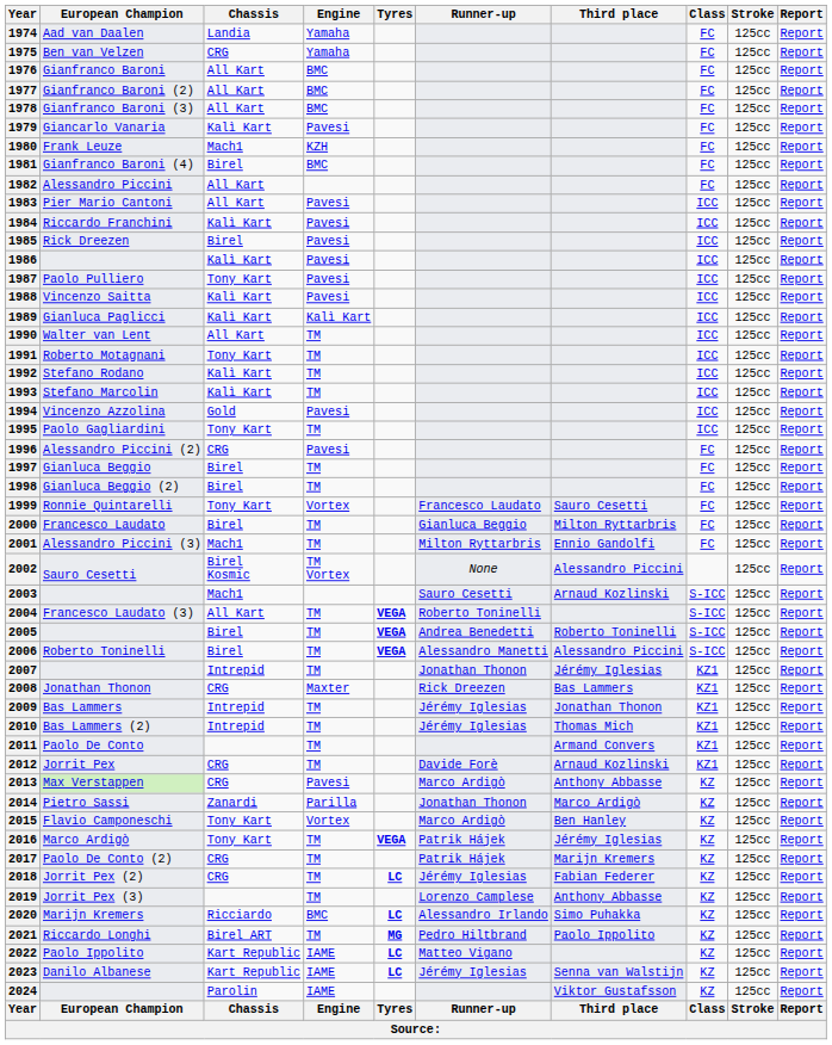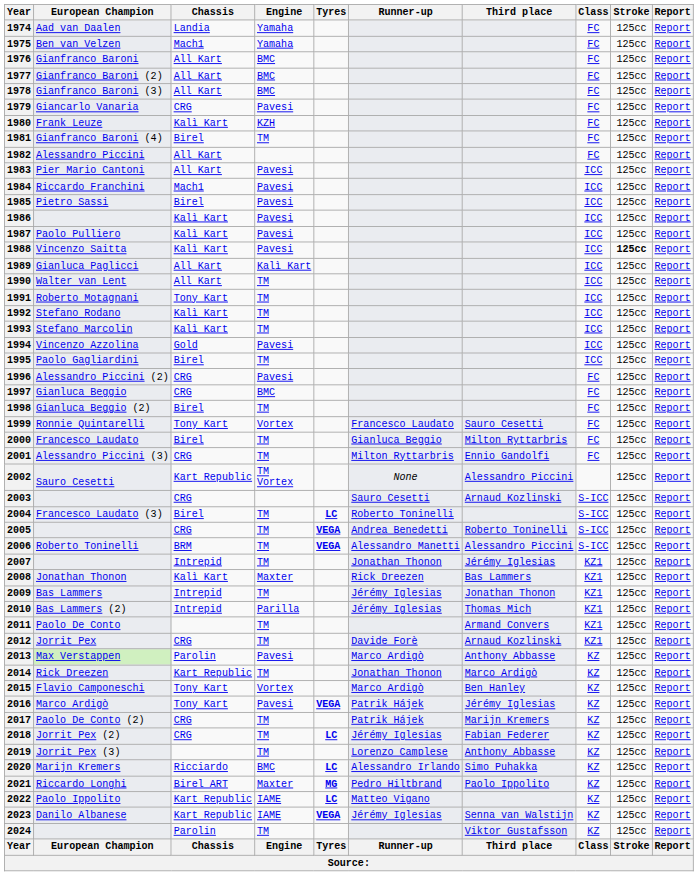1975 | Chassis: CRG -> Mach1
1979 | Chassis: Kalì Kart -> CRG
1980 | Chassis: Mach1 -> Kalì Kart
1981 | Engine: BMC -> TM
1984 | Chassis: Kalì Kart -> Mach1
1985 | European Champion: Rick Dreezen -> Pietro Sassi
1987 | Chassis: Tony Kart -> Kalì Kart
1988 | Stroke: normal -> bold
1989 | Chassis: Kalì Kart -> All Kart
1995 | Chassis: Tony Kart -> Birel
1997 | Chassis: Birel -> CRG
1997 | Engine: TM -> BMC
2001 | Chassis: Mach1 -> CRG
2002 | Chassis: Birel Kosmic -> Kart Republic
2003 | Chassis: Mach1 -> CRG
2004 | Chassis: All Kart -> Birel
2004 | Tyres: VEGA -> LC
2005 | Chassis: Birel -> CRG
2006 | Chassis: Birel -> BRM
2008 | Chassis: CRG -> Kalì Kart
2010 | Engine: TM -> Parilla
2013 | Chassis: CRG -> Parolin
2014 | European Champion: Pietro Sassi -> Rick Dreezen
2014 | Chassis: Zanardi -> Kart Republic
2014 | Engine: Parilla -> TM
2016 | Engine: TM -> Pavesi
2021 | Engine: TM -> Maxter
2023 | Tyres: LC -> VEGA
2024 | Engine: IAME -> TM
